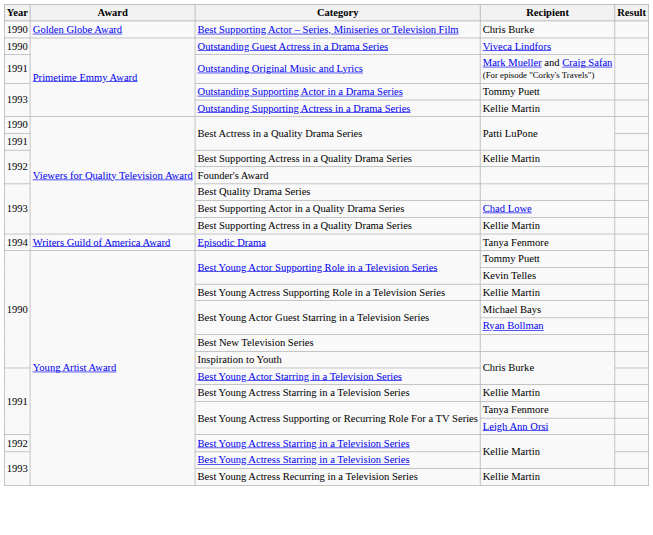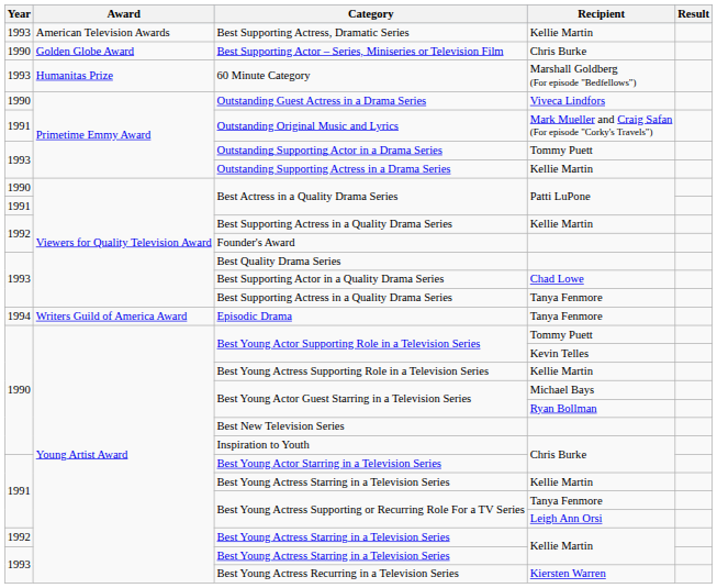+ row: 1993 | American Television Awards | Best Supporting Actress, Dramatic Series | Kellie Martin
+ row: 1993 | Humanitas Prize | 60 Minute Category | Marshall Goldberg (For episode "Bedfellows")
1993 / Best Supporting Actress in a Quality Drama Series | Recipient: Kellie Martin -> Tanya Fenmore
Best Young Actress Recurring in a Television Series | Recipient: Kellie Martin -> Kiersten Warren
